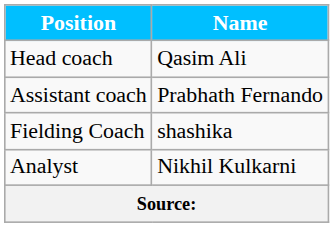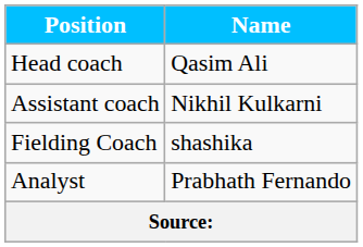Assistant coach | Name: Prabhath Fernando -> Nikhil Kulkarni
Analyst | Name: Nikhil Kulkarni -> Prabhath Fernando
